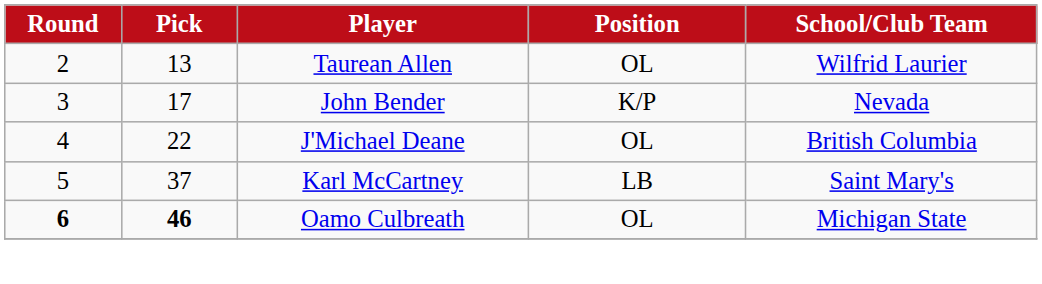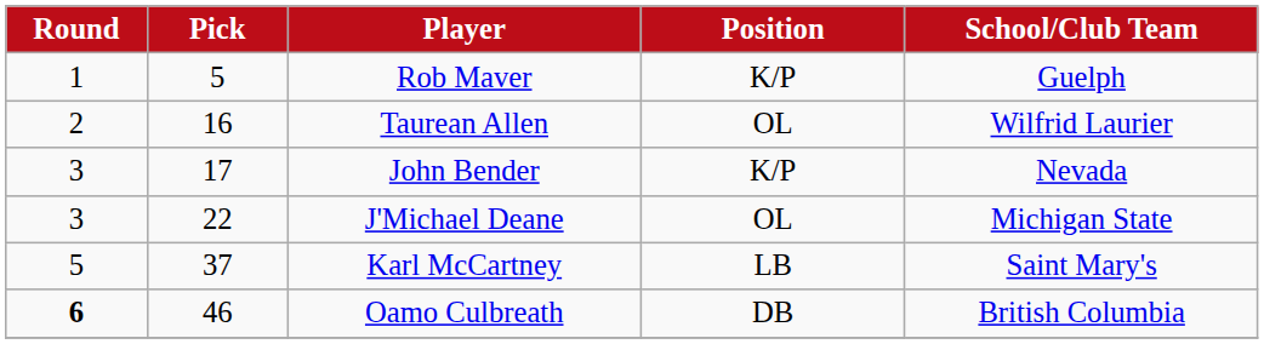+ row: 1 | 5 | Rob Maver | K/P | Guelph
Taurean Allen | Pick: 13 -> 16
J'Michael Deane | Round: 4 -> 3
J'Michael Deane | School/Club Team: British Columbia -> Michigan State
Oamo Culbreath | Pick: bold -> normal
Oamo Culbreath | Position: OL -> DB
Oamo Culbreath | School/Club Team: Michigan State -> British Columbia
